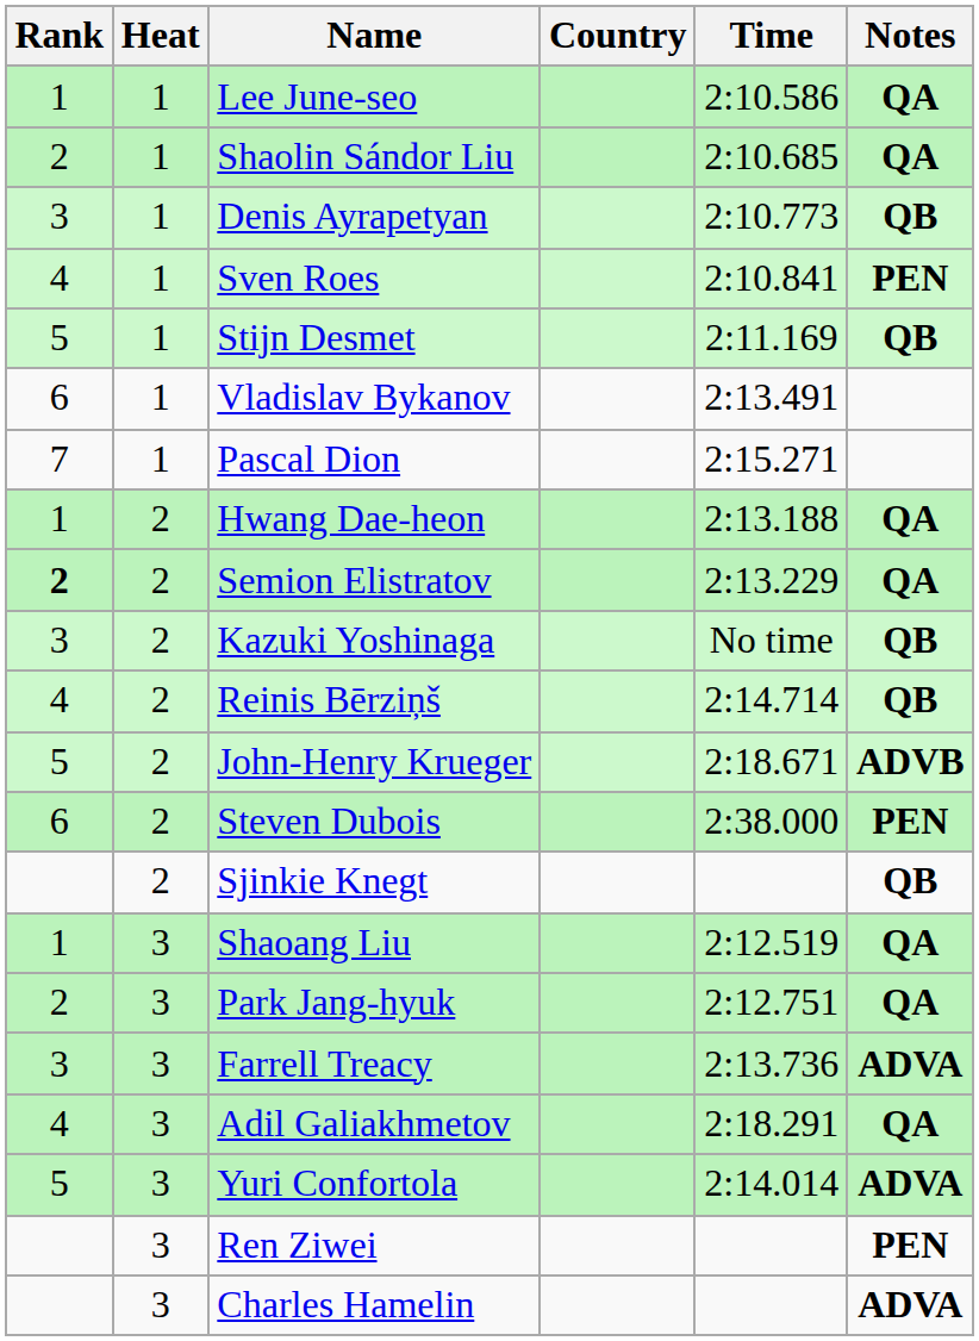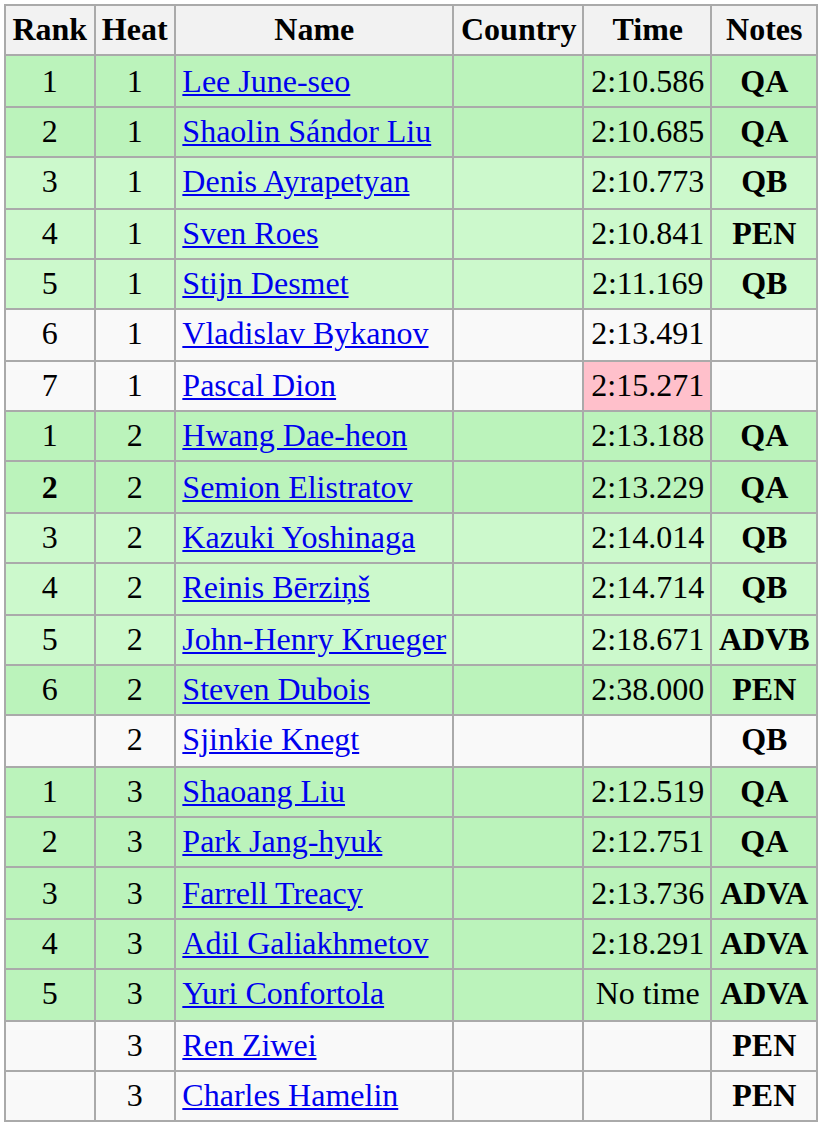Pascal Dion | Time: no background -> pink background
Kazuki Yoshinaga | Time: No time -> 2:14.014
Adil Galiakhmetov | Notes: QA -> ADVA
Yuri Confortola | Time: 2:14.014 -> No time
Charles Hamelin | Notes: ADVA -> PEN
